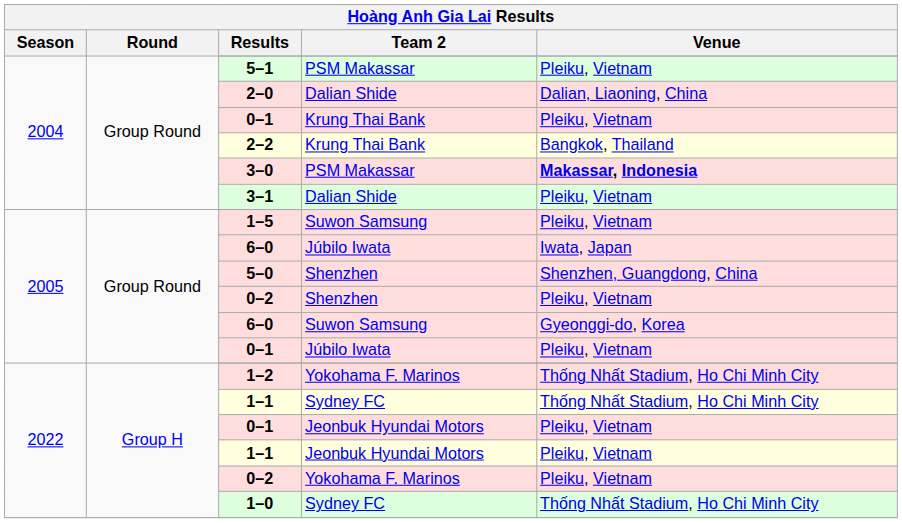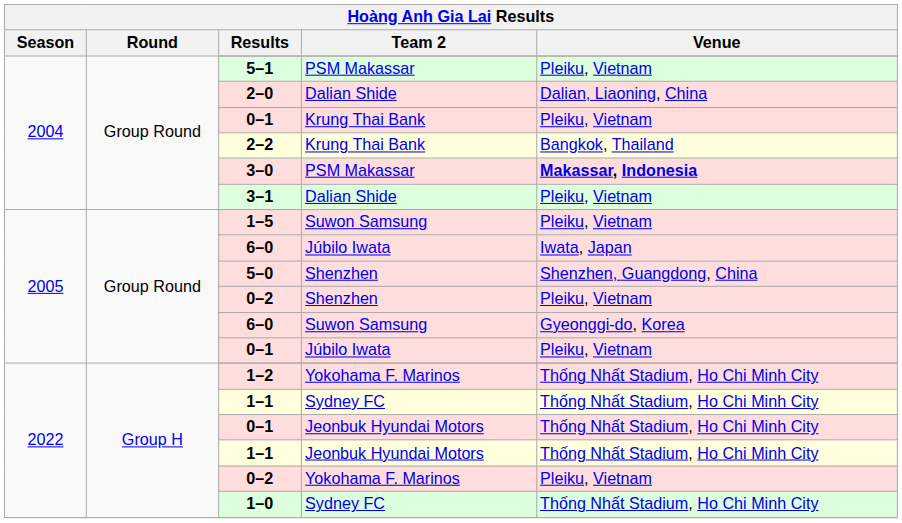0–1 / Jeonbuk Hyundai Motors | Venue: Pleiku, Vietnam -> Thống Nhất Stadium, Ho Chi Minh City
1–1 / Jeonbuk Hyundai Motors | Venue: Pleiku, Vietnam -> Thống Nhất Stadium, Ho Chi Minh City
